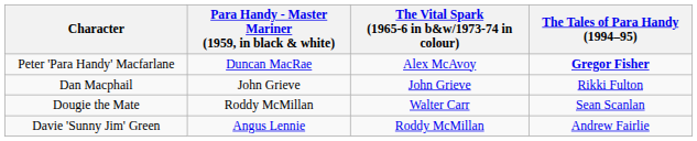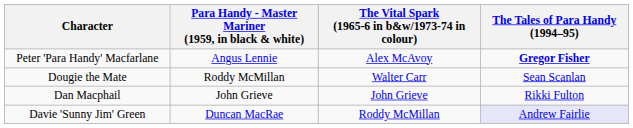Peter 'Para Handy' Macfarlane | Para Handy - Master Mariner (1959, in black & white): Duncan MacRae -> Angus Lennie
rows swapped: Dan Macphail <-> Dougie the Mate
Davie 'Sunny Jim' Green | Para Handy - Master Mariner (1959, in black & white): Angus Lennie -> Duncan MacRae
Davie 'Sunny Jim' Green | The Tales of Para Handy (1994–95): no background -> lavender background
